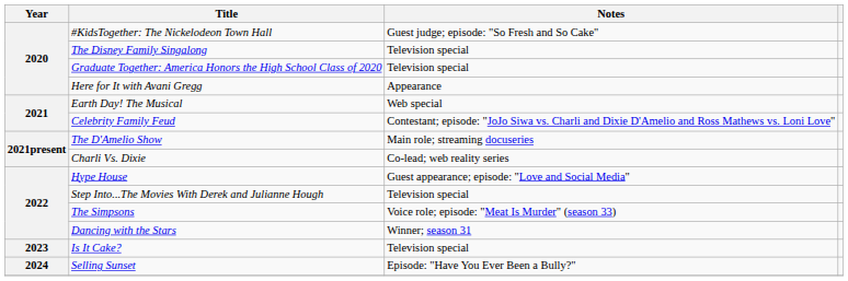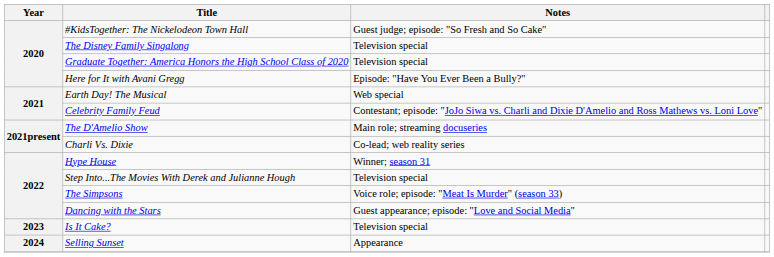Here for It with Avani Gregg | Notes: Appearance -> Episode: "Have You Ever Been a Bully?"
Hype House | Notes: Guest appearance; episode: "Love and Social Media" -> Winner; season 31
Dancing with the Stars | Notes: Winner; season 31 -> Guest appearance; episode: "Love and Social Media"
Selling Sunset | Notes: Episode: "Have You Ever Been a Bully?" -> Appearance
